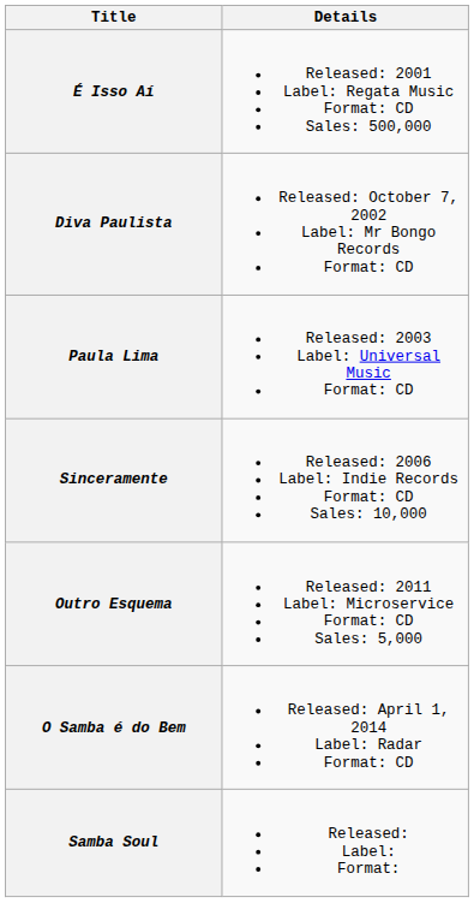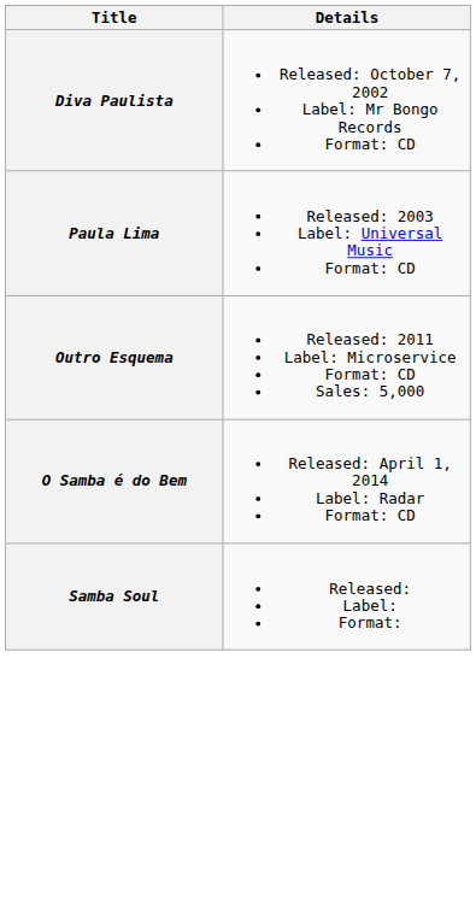- row: É Isso Aí | Released: 2001 Label: Regata Music Format: CD Sales: 500,000
- row: Sinceramente | Released: 2006 Label: Indie Records Format: CD Sales: 10,000
